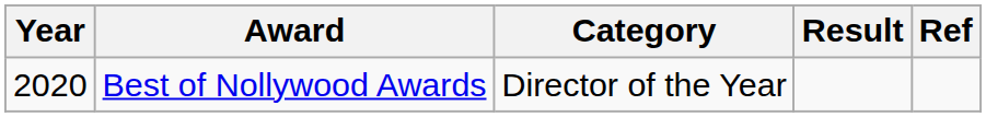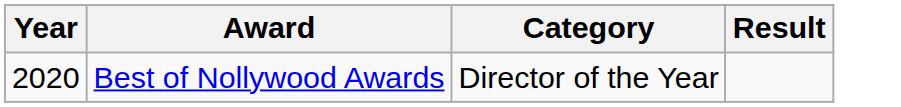- column: Ref
